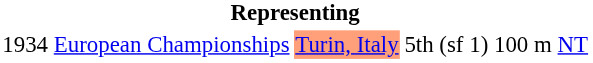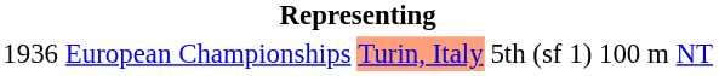European Championships | column 1: 1934 -> 1936
